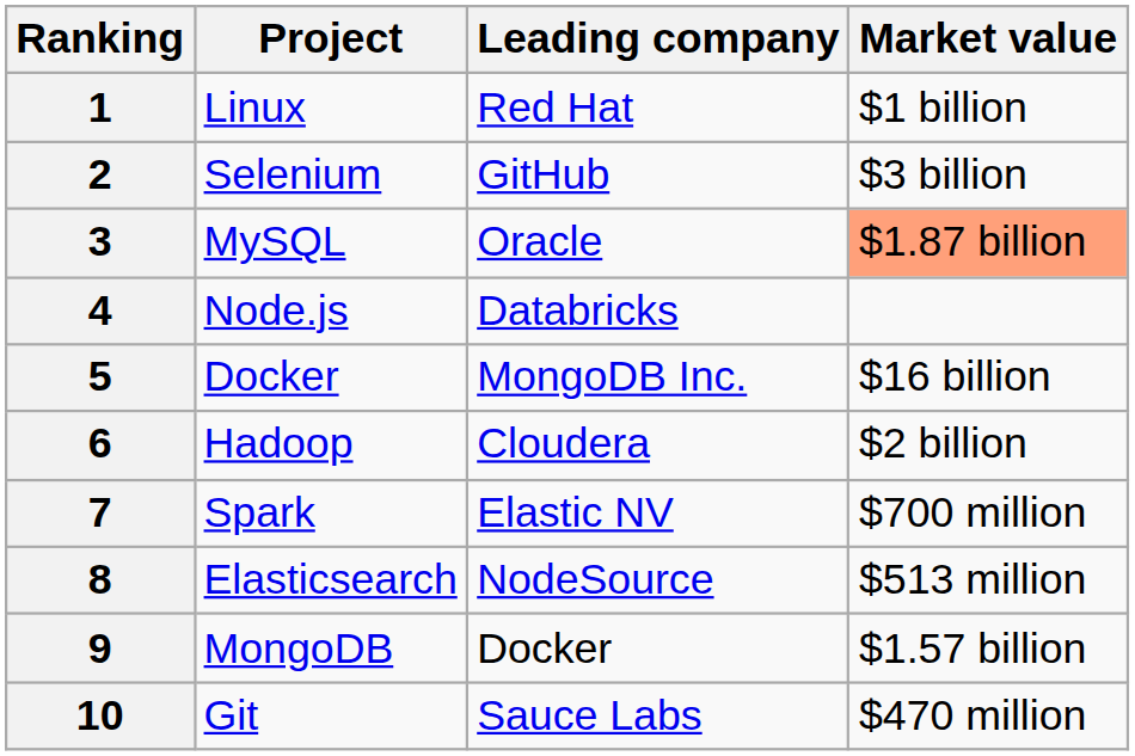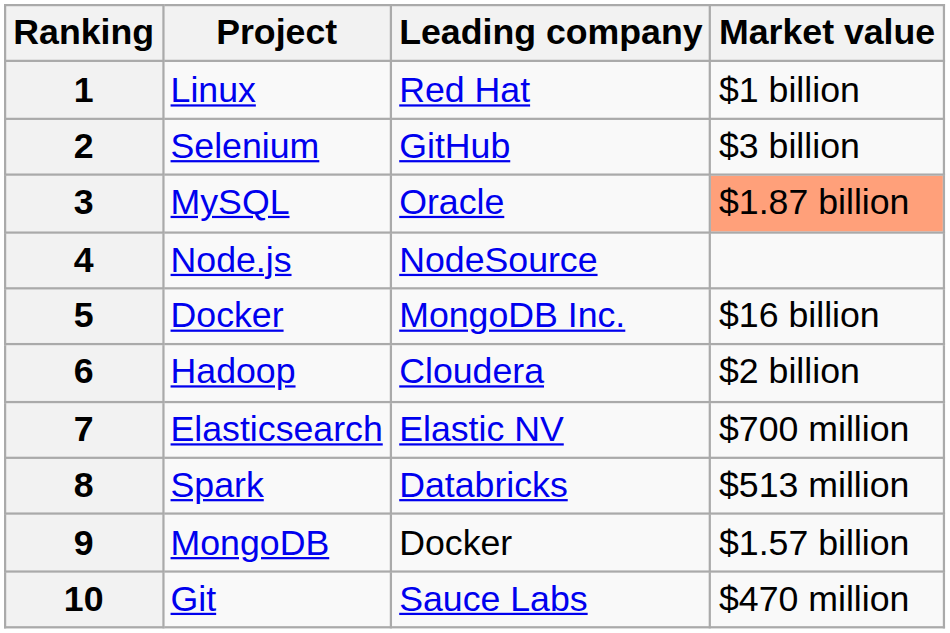4 | Leading company: Databricks -> NodeSource
7 | Project: Spark -> Elasticsearch
8 | Project: Elasticsearch -> Spark
8 | Leading company: NodeSource -> Databricks
